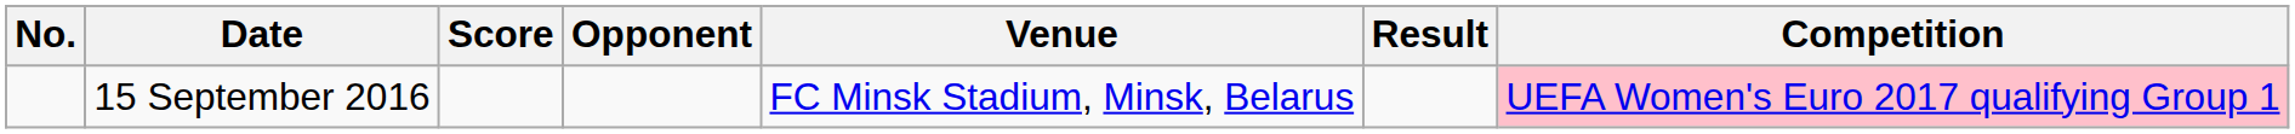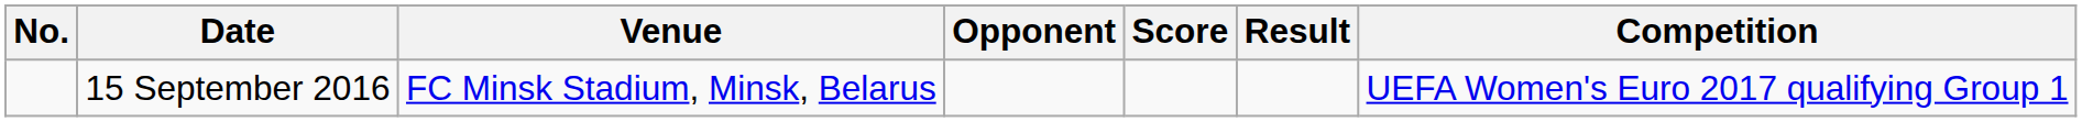columns swapped: Venue <-> Score
15 September 2016 | Competition: pink background -> no background
